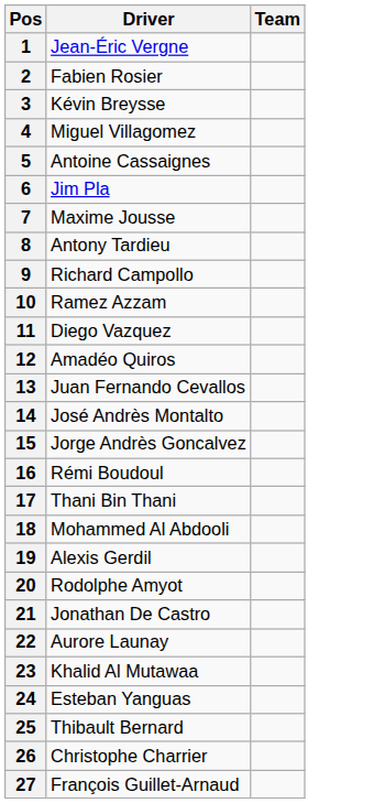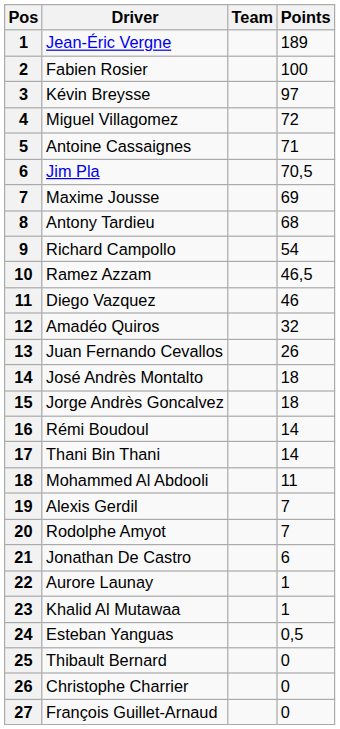+ column: Points | 189 | 100 | 97 | 72 | 71 | 70,5 | 69 | 68 | 54 | 46,5 | 46 | 32 | 26 | 18 | 18 | 14 | 14 | 11 | 7 | 7 | 6 | 1 | 1 | 0,5 | 0 | 0 | 0
